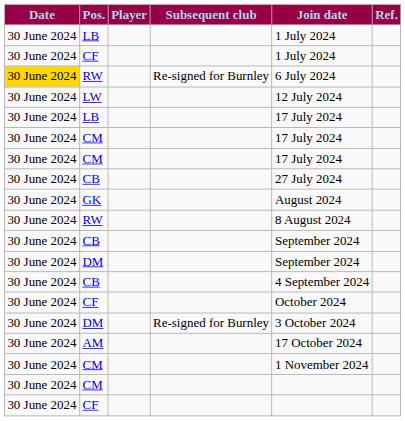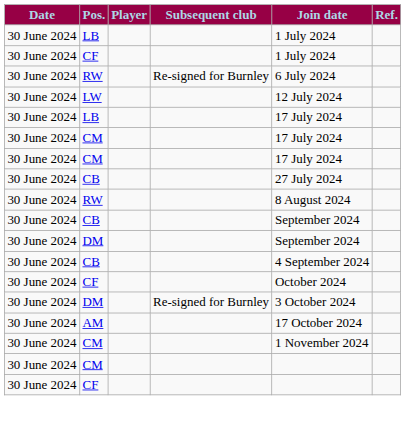RW / Re-signed for Burnley | Date: gold background -> no background
- row: 30 June 2024 | GK | August 2024
